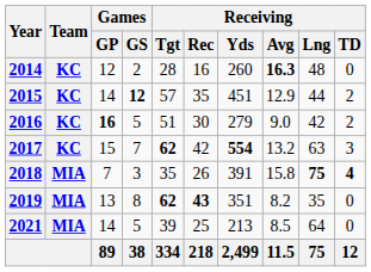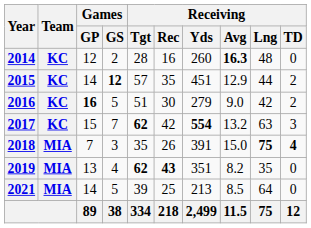2018 | Receiving / Avg: 15.8 -> 15.0
2019 | Games / GS: 8 -> 4
